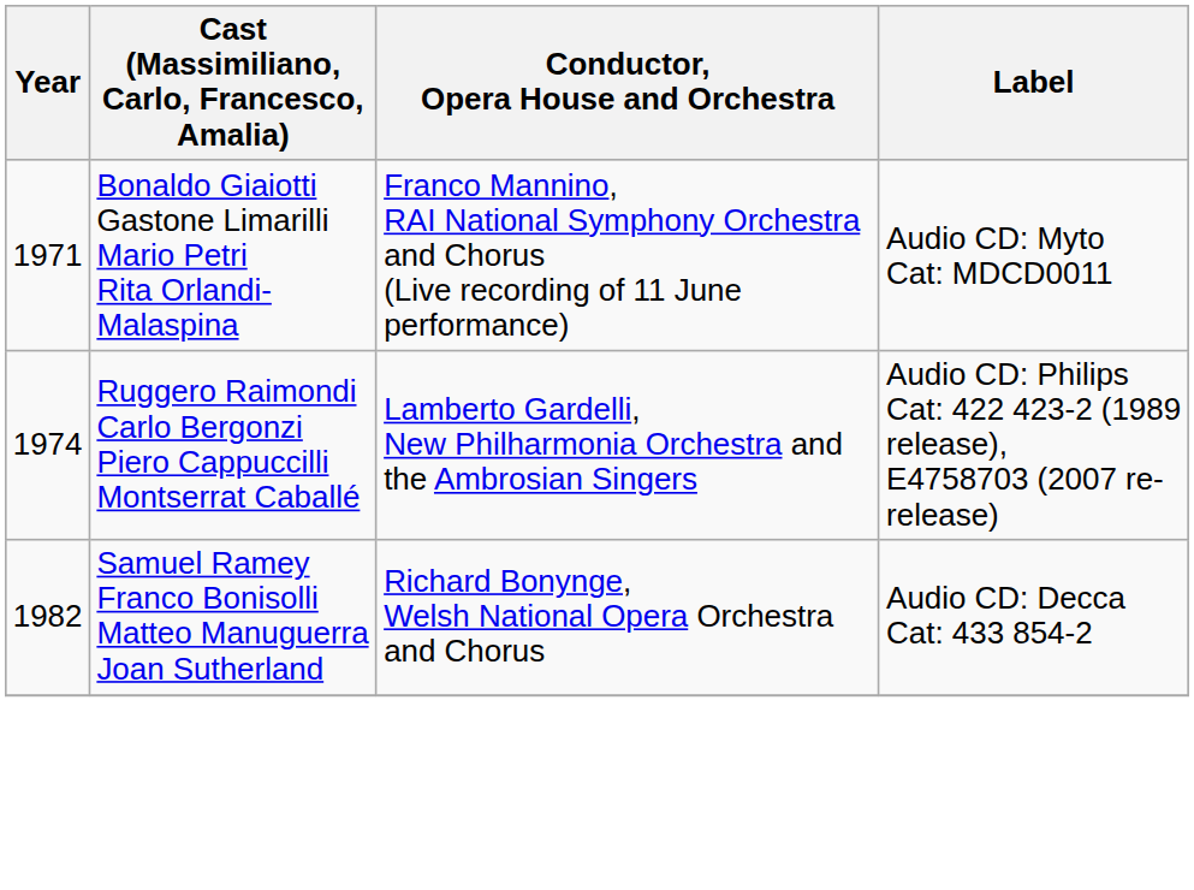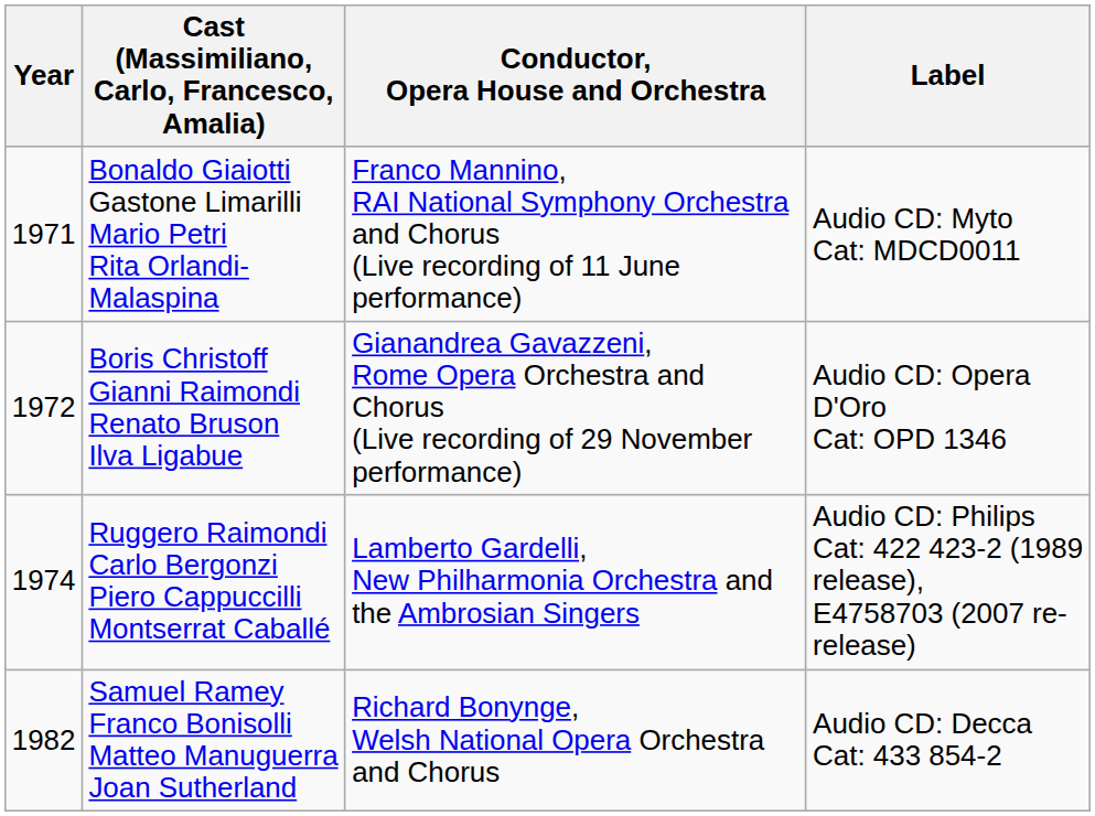+ row: 1972 | Boris Christoff Gianni Raimondi Renato Bruson Ilva Ligabue | Gianandrea Gavazzeni, Rome Opera Orchestra and Chorus (Live recording of 29 November performance) | Audio CD: Opera D'Oro Cat: OPD 1346
